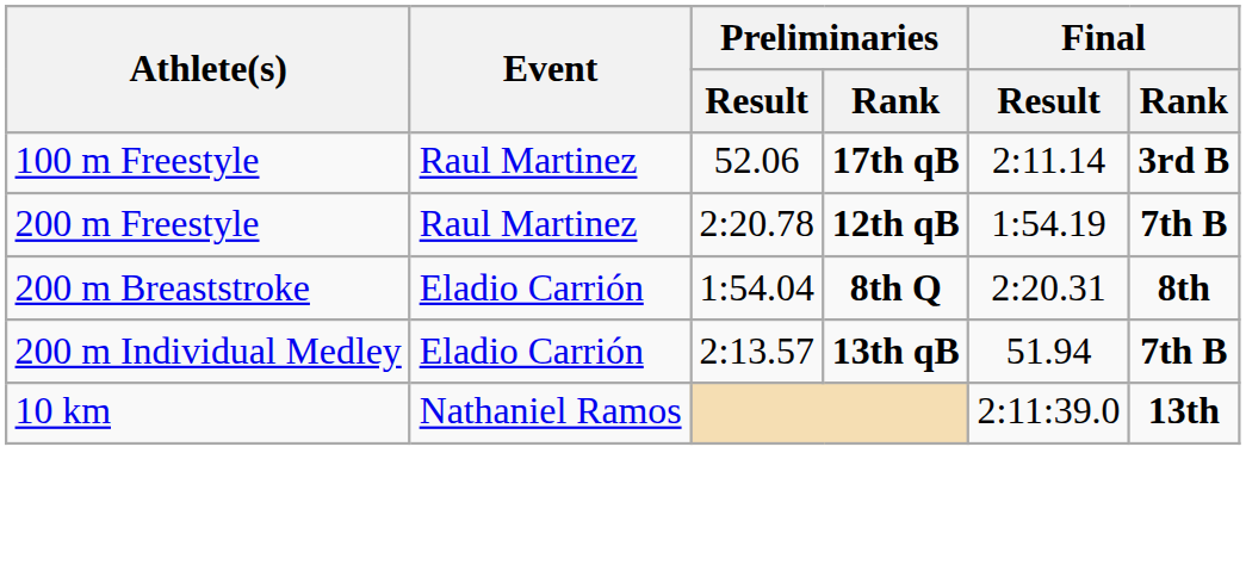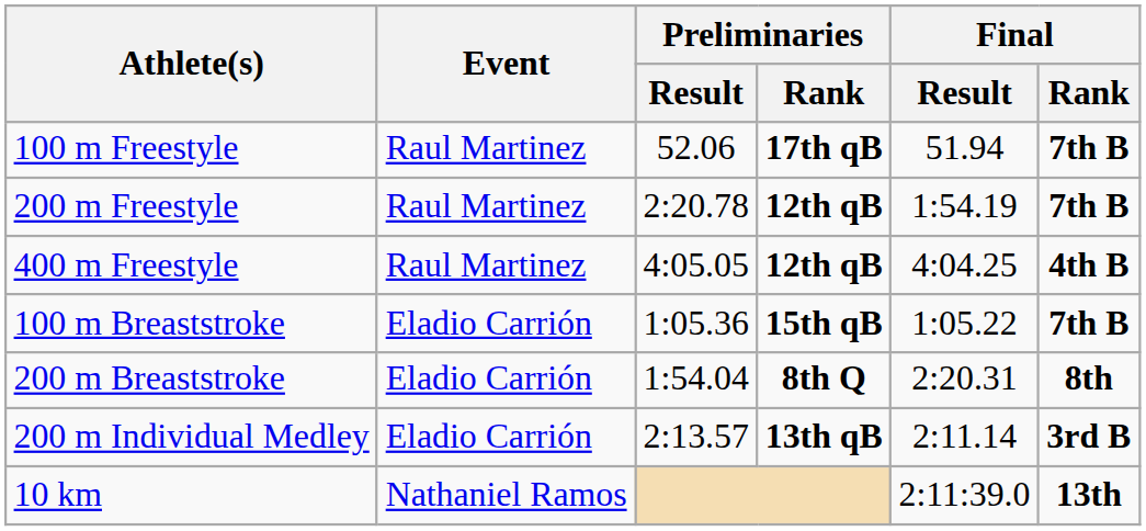100 m Freestyle | Final / Result: 2:11.14 -> 51.94
100 m Freestyle | Final / Rank: 3rd B -> 7th B
+ row: 400 m Freestyle | Raul Martinez | 4:05.05 | 12th qB | 4:04.25 | 4th B
+ row: 100 m Breaststroke | Eladio Carrión | 1:05.36 | 15th qB | 1:05.22 | 7th B
200 m Individual Medley | Final / Result: 51.94 -> 2:11.14
200 m Individual Medley | Final / Rank: 7th B -> 3rd B
